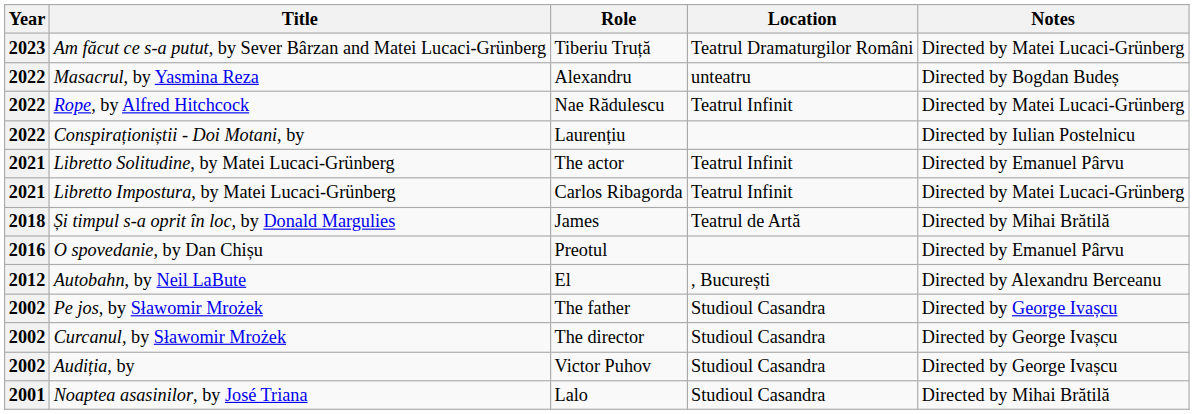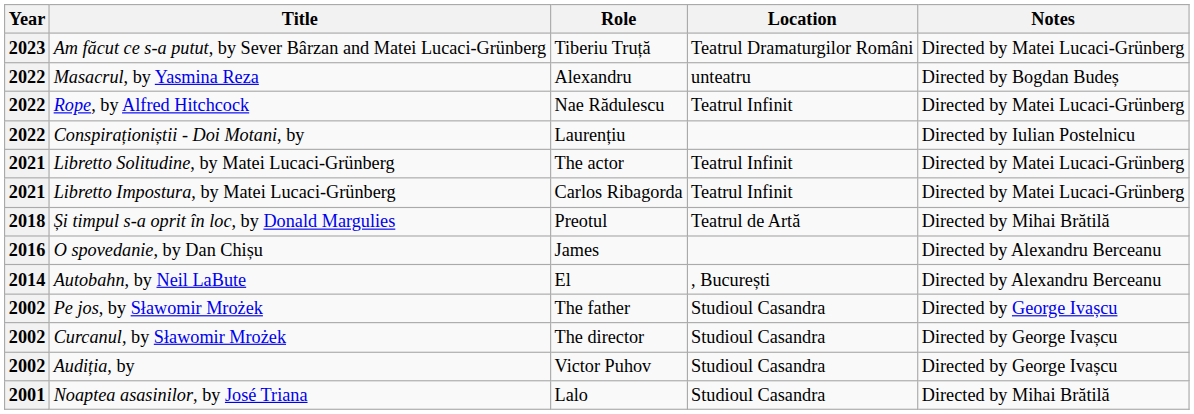Libretto Solitudine, by Matei Lucaci-Grünberg | Notes: Directed by Emanuel Pârvu -> Directed by Matei Lucaci-Grünberg
Și timpul s-a oprit în loc, by Donald Margulies | Role: James -> Preotul
O spovedanie, by Dan Chișu | Role: Preotul -> James
O spovedanie, by Dan Chișu | Notes: Directed by Emanuel Pârvu -> Directed by Alexandru Berceanu
Autobahn, by Neil LaBute | Year: 2012 -> 2014
